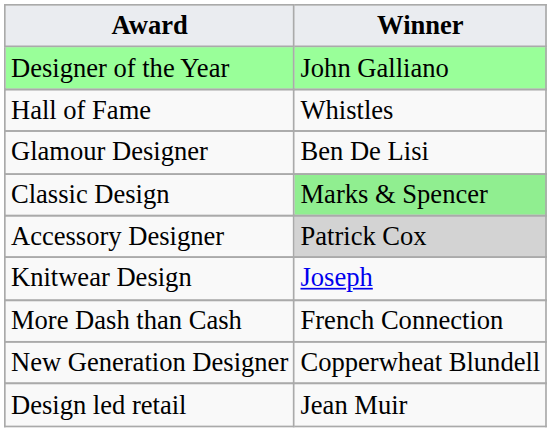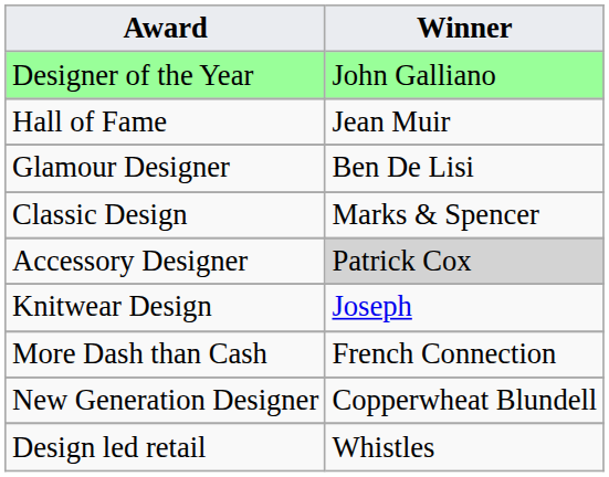Hall of Fame | Winner: Whistles -> Jean Muir
Classic Design | Winner: lightgreen background -> no background
Design led retail | Winner: Jean Muir -> Whistles
